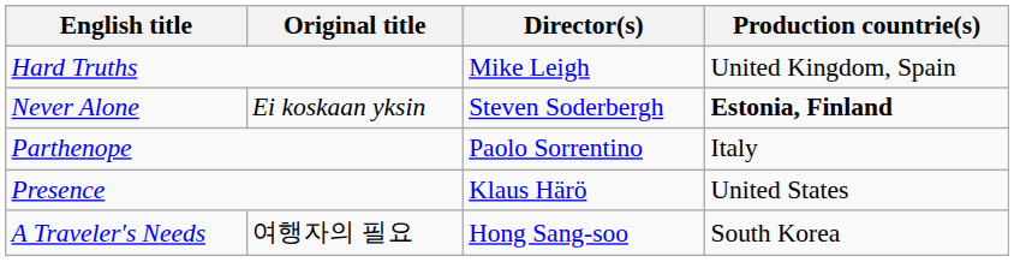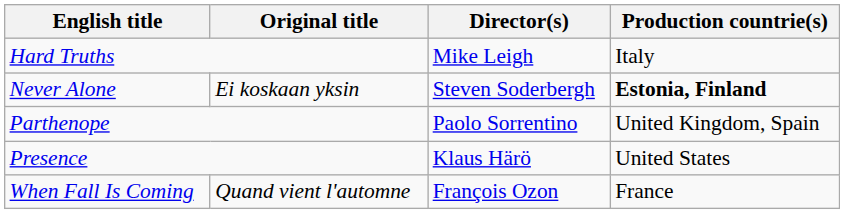Hard Truths | Production countrie(s): United Kingdom, Spain -> Italy
Parthenope | Production countrie(s): Italy -> United Kingdom, Spain
- row: A Traveler's Needs | 여행자의 필요 | Hong Sang-soo | South Korea
+ row: When Fall Is Coming | Quand vient l'automne | François Ozon | France
